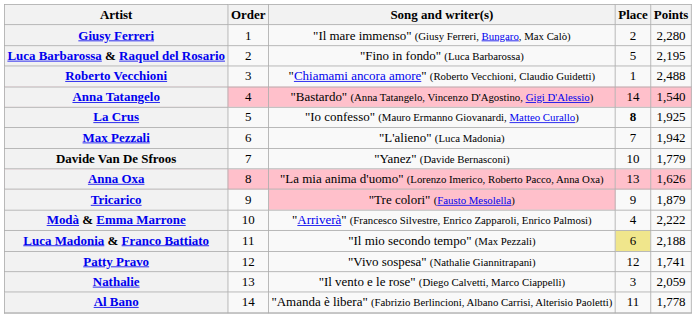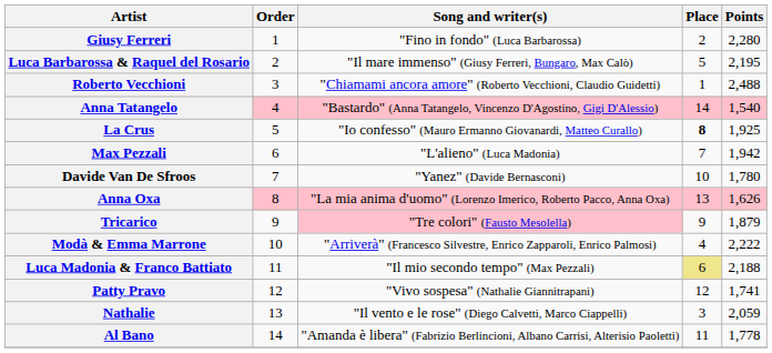Giusy Ferreri | Song and writer(s): "Il mare immenso" (Giusy Ferreri, Bungaro, Max Calò) -> "Fino in fondo" (Luca Barbarossa)
Luca Barbarossa & Raquel del Rosario | Song and writer(s): "Fino in fondo" (Luca Barbarossa) -> "Il mare immenso" (Giusy Ferreri, Bungaro, Max Calò)
Davide Van De Sfroos | Points: 1,779 -> 1,780
